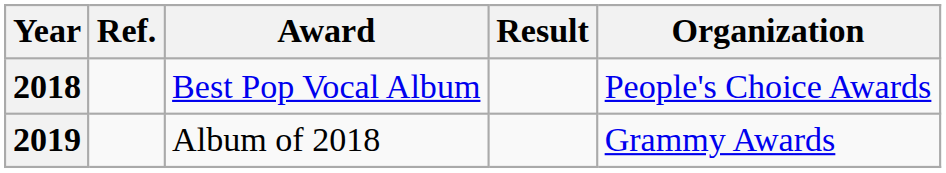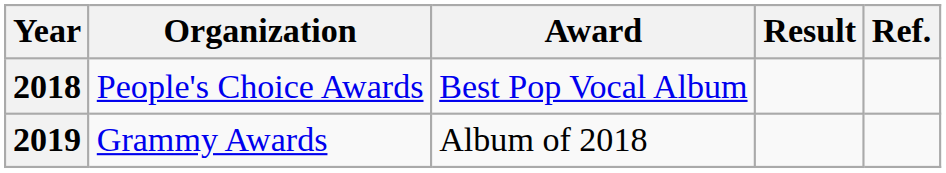columns swapped: Organization <-> Ref.
